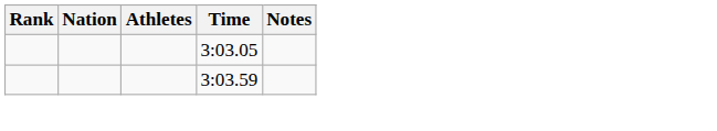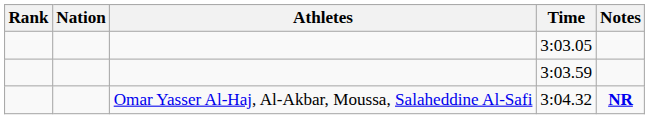+ row: Omar Yasser Al-Haj, Al-Akbar, Moussa, Salaheddine Al-Safi | 3:04.32 | NR
